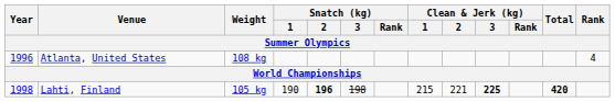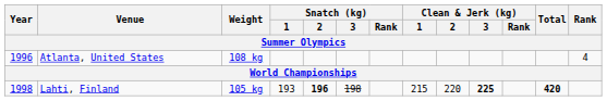Lahti, Finland | Snatch (kg) / 1: 190 -> 193
Lahti, Finland | Clean & Jerk (kg) / 2: 221 -> 220
